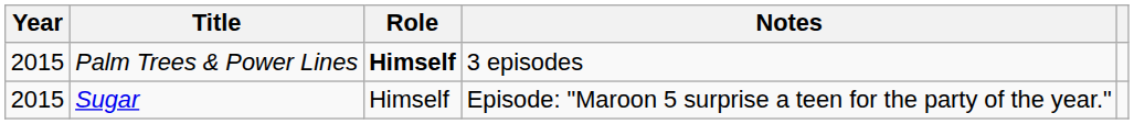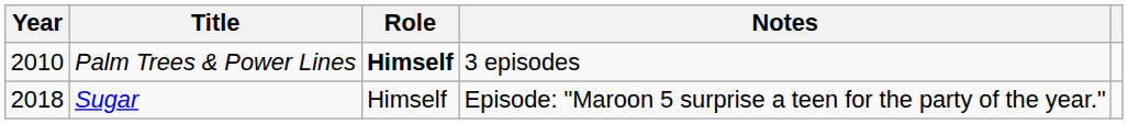Palm Trees & Power Lines | Year: 2015 -> 2010
Sugar | Year: 2015 -> 2018
